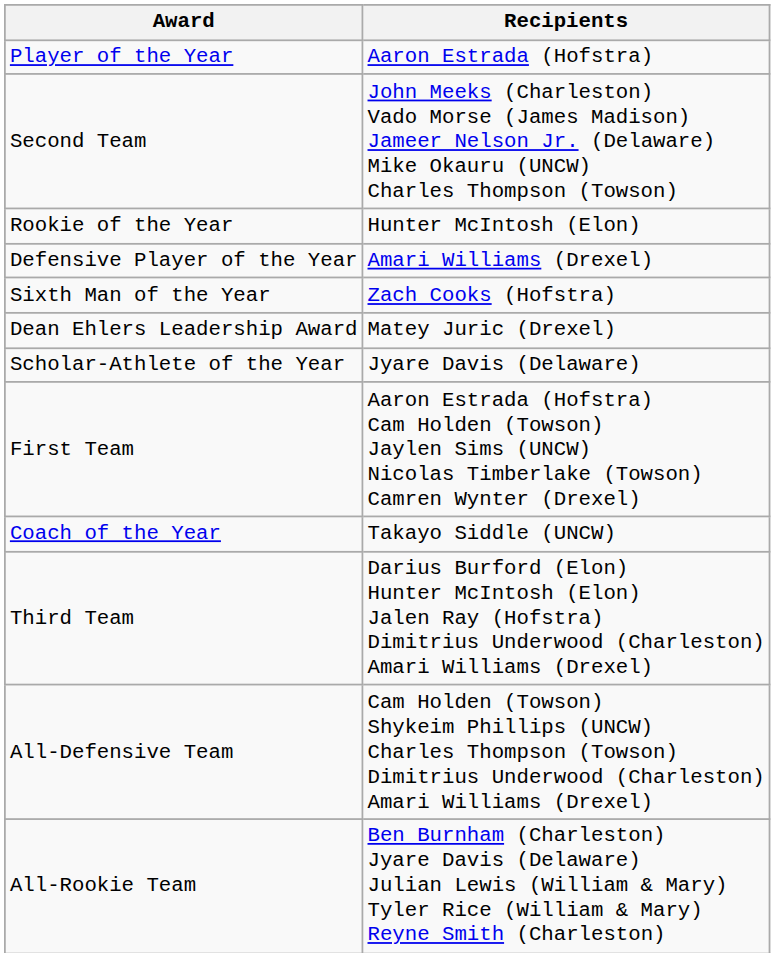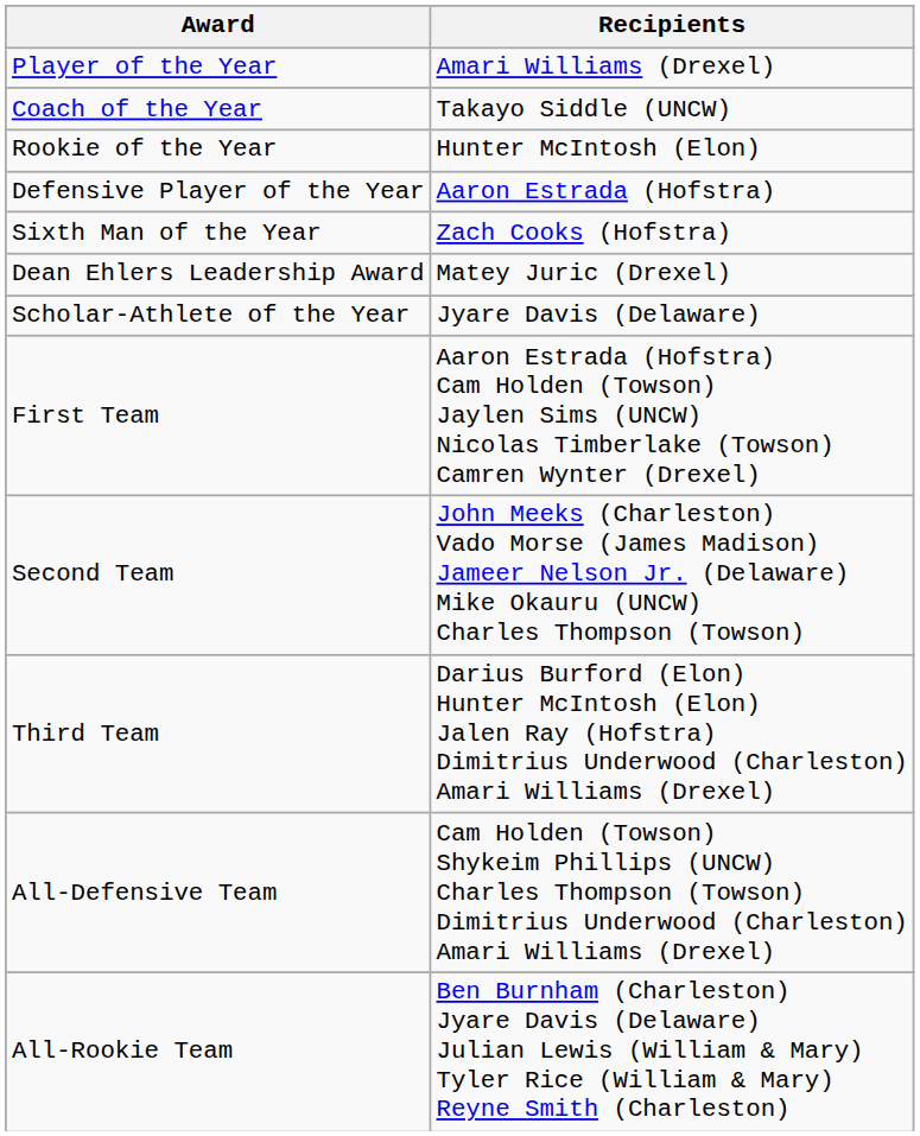Player of the Year | Recipients: Aaron Estrada (Hofstra) -> Amari Williams (Drexel)
rows swapped: Coach of the Year <-> Second Team
Defensive Player of the Year | Recipients: Amari Williams (Drexel) -> Aaron Estrada (Hofstra)
